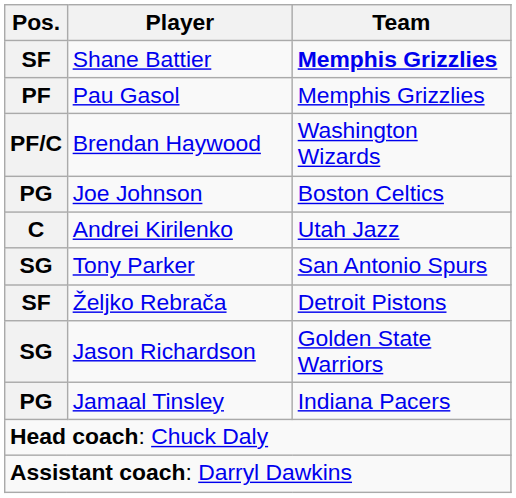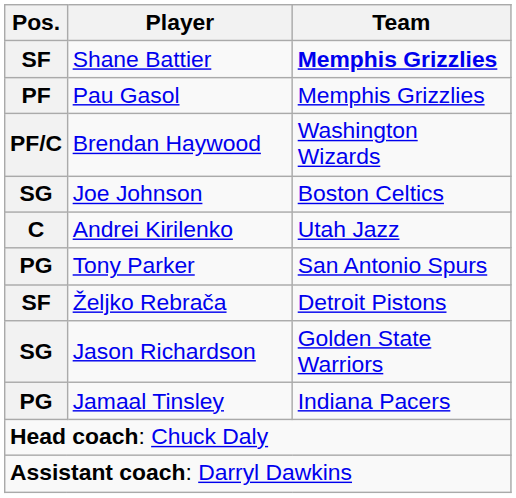Joe Johnson | Pos.: PG -> SG
Tony Parker | Pos.: SG -> PG
